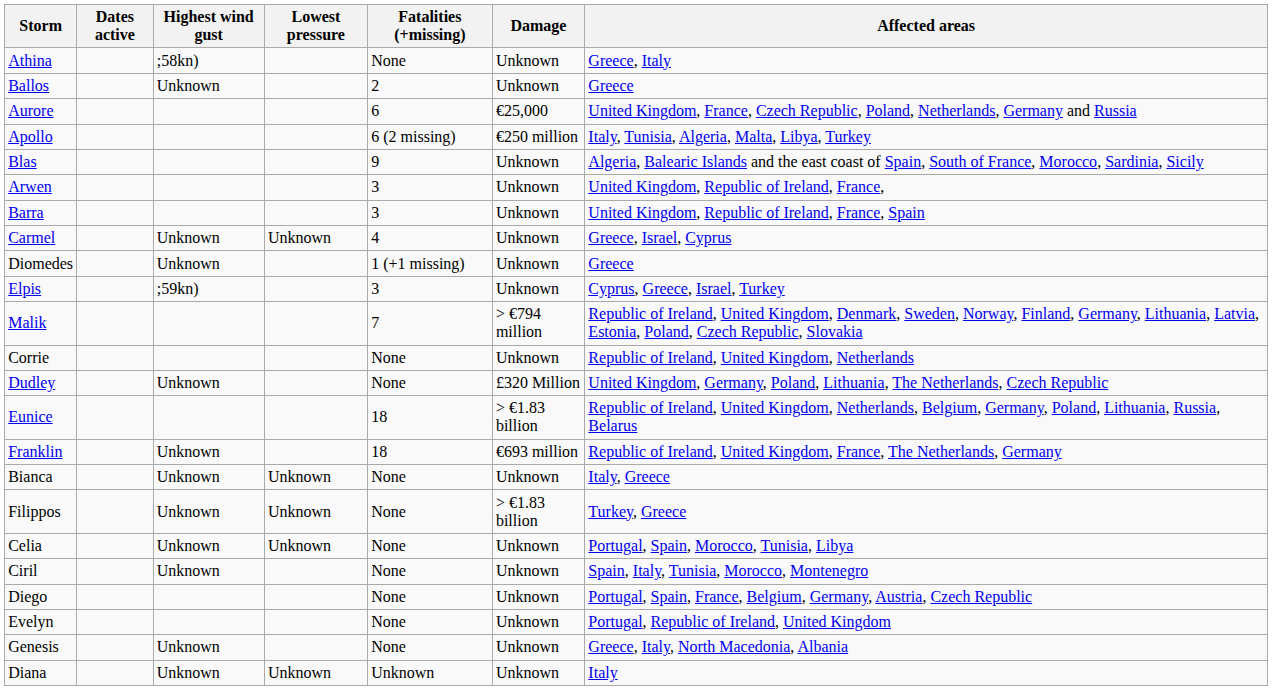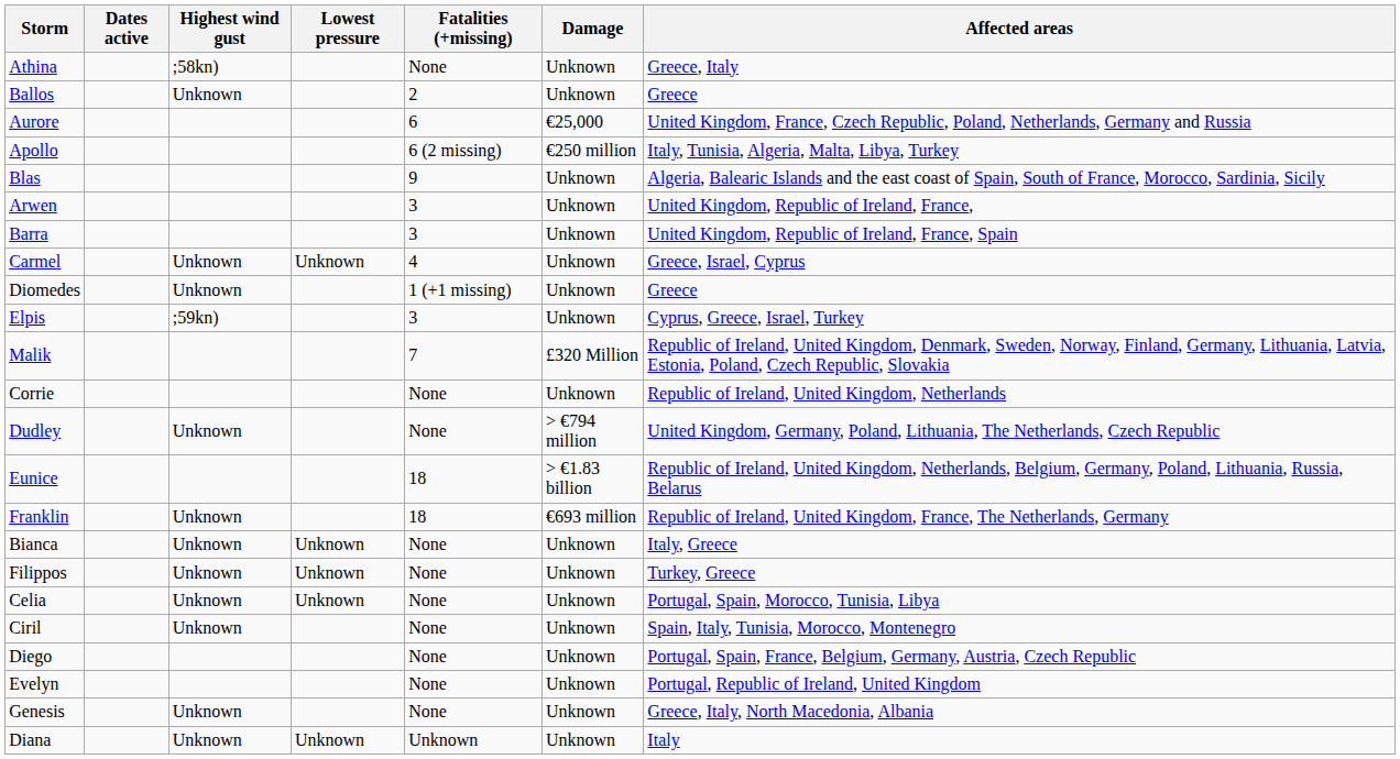Malik | Damage: > €794 million -> £320 Million
Dudley | Damage: £320 Million -> > €794 million
Filippos | Damage: > €1.83 billion -> Unknown
